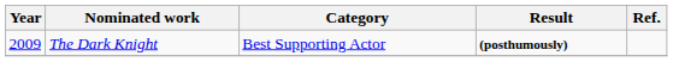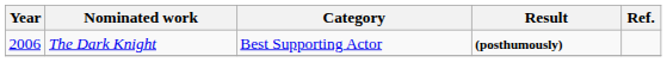The Dark Knight | Year: 2009 -> 2006
